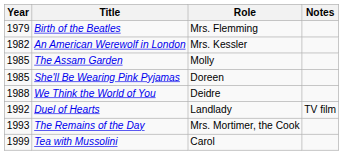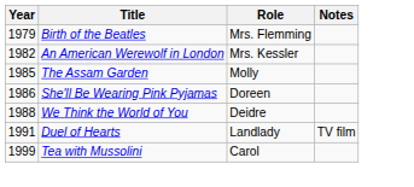She'll Be Wearing Pink Pyjamas | Year: 1985 -> 1986
Duel of Hearts | Year: 1992 -> 1991
- row: 1993 | The Remains of the Day | Mrs. Mortimer, the Cook
